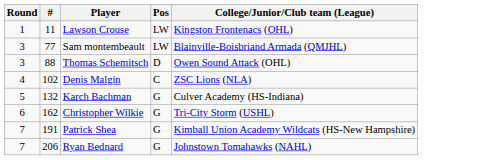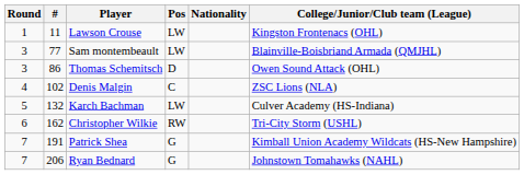+ column: Nationality
Thomas Schemitsch | #: 88 -> 86
Karch Bachman | Pos: G -> LW
Christopher Wilkie | Pos: G -> RW
